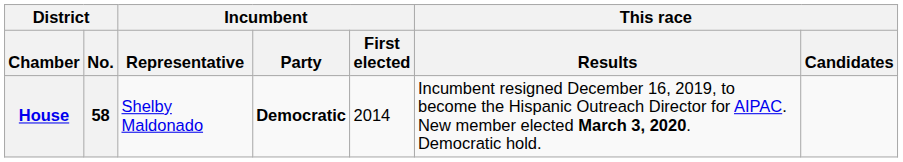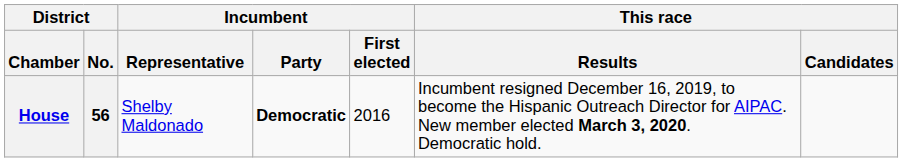House | District / No.: 58 -> 56
House | Incumbent / First elected: 2014 -> 2016
